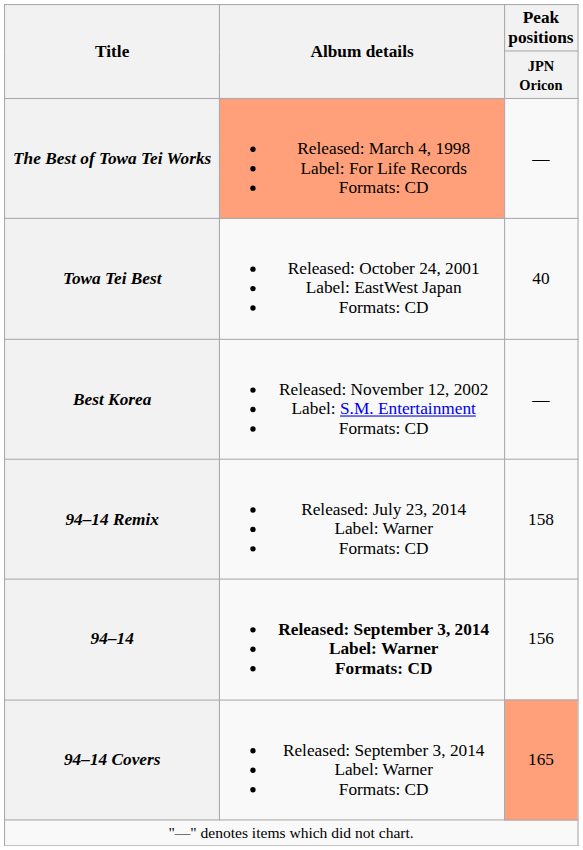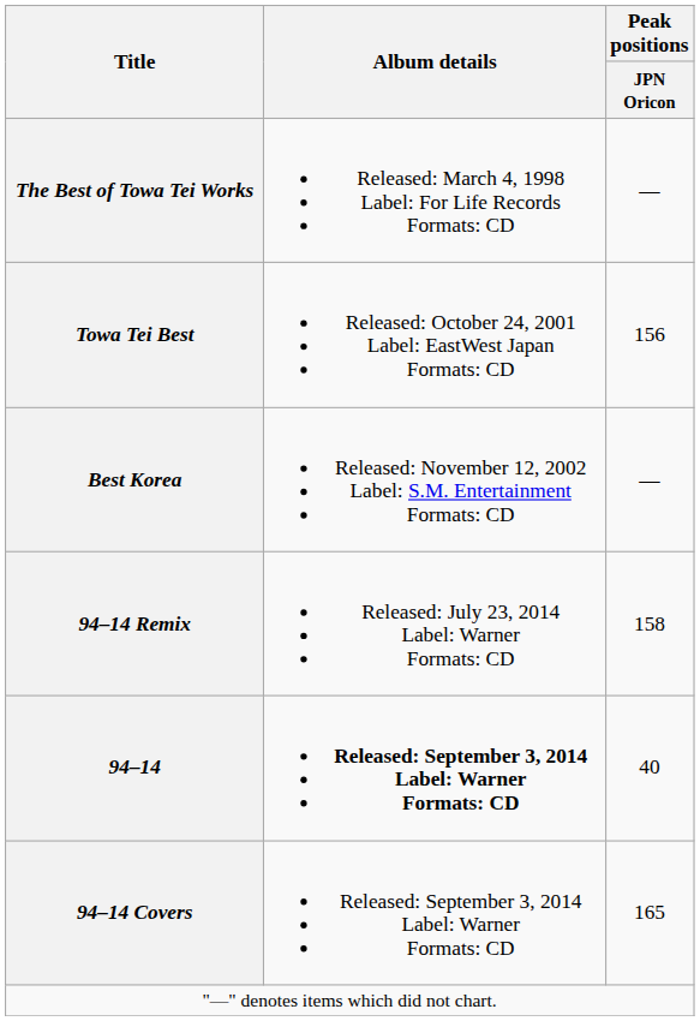The Best of Towa Tei Works | Album details: lightsalmon background -> no background
Towa Tei Best | Peak positions / JPN Oricon: 40 -> 156
94–14 | Peak positions / JPN Oricon: 156 -> 40
94–14 Covers | Peak positions / JPN Oricon: lightsalmon background -> no background
